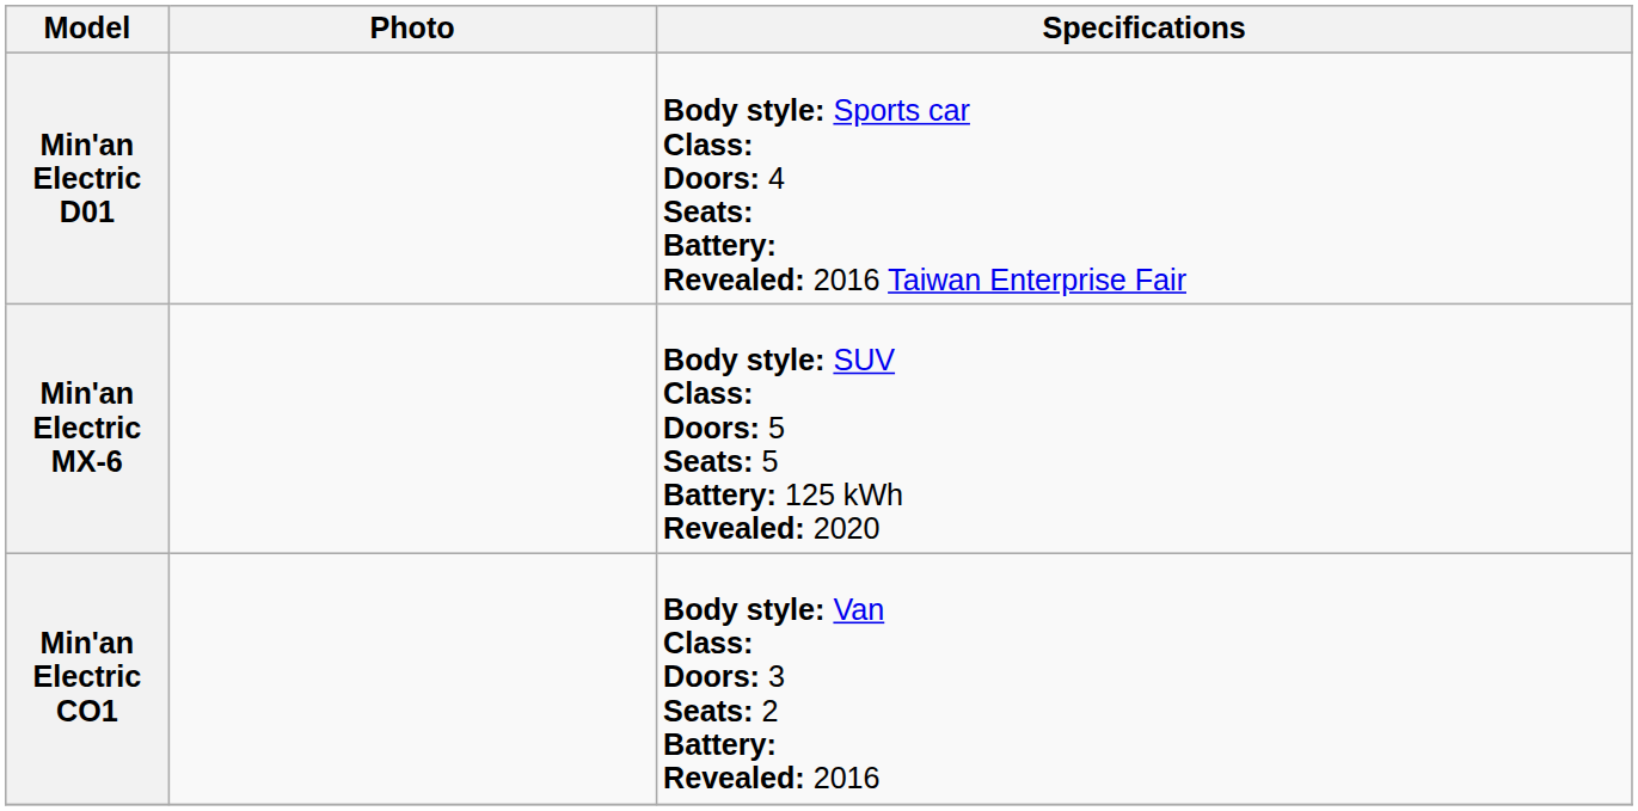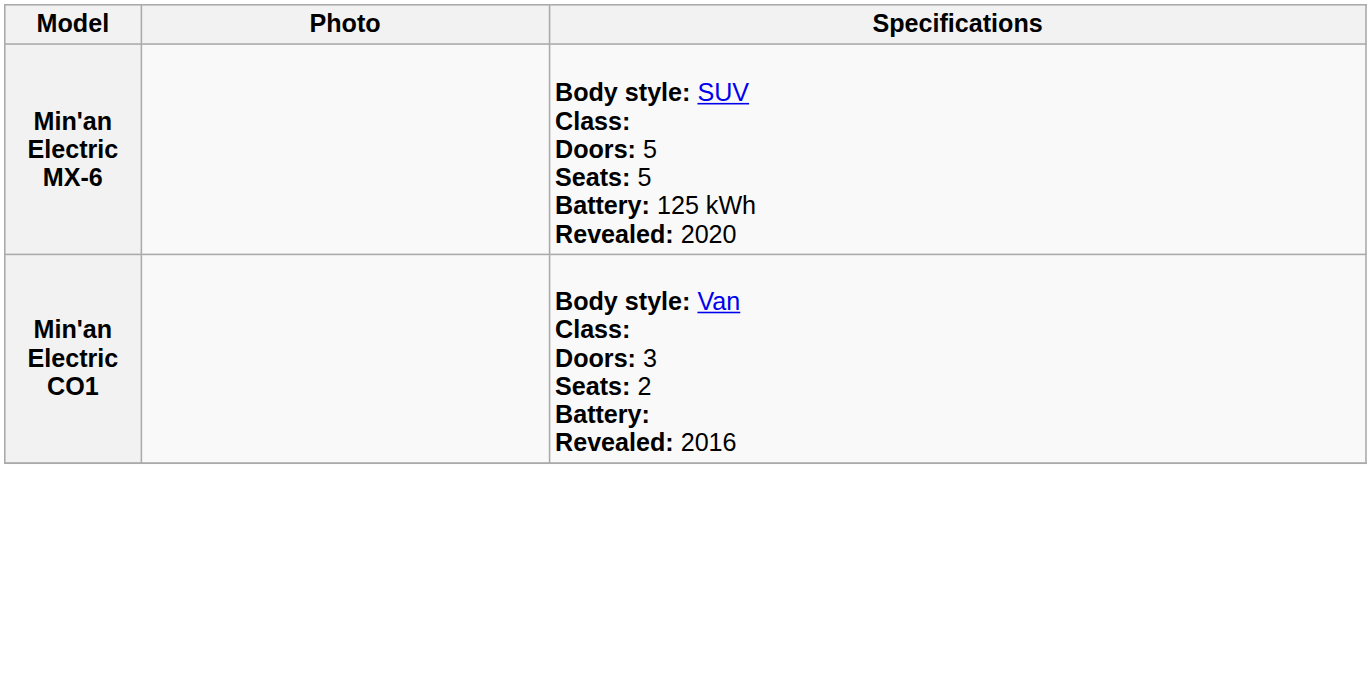- row: Min'an Electric D01 | Body style: Sports car Class: Doors: 4 Seats: Battery: Revealed: 2016 Taiwan Enterprise Fair
